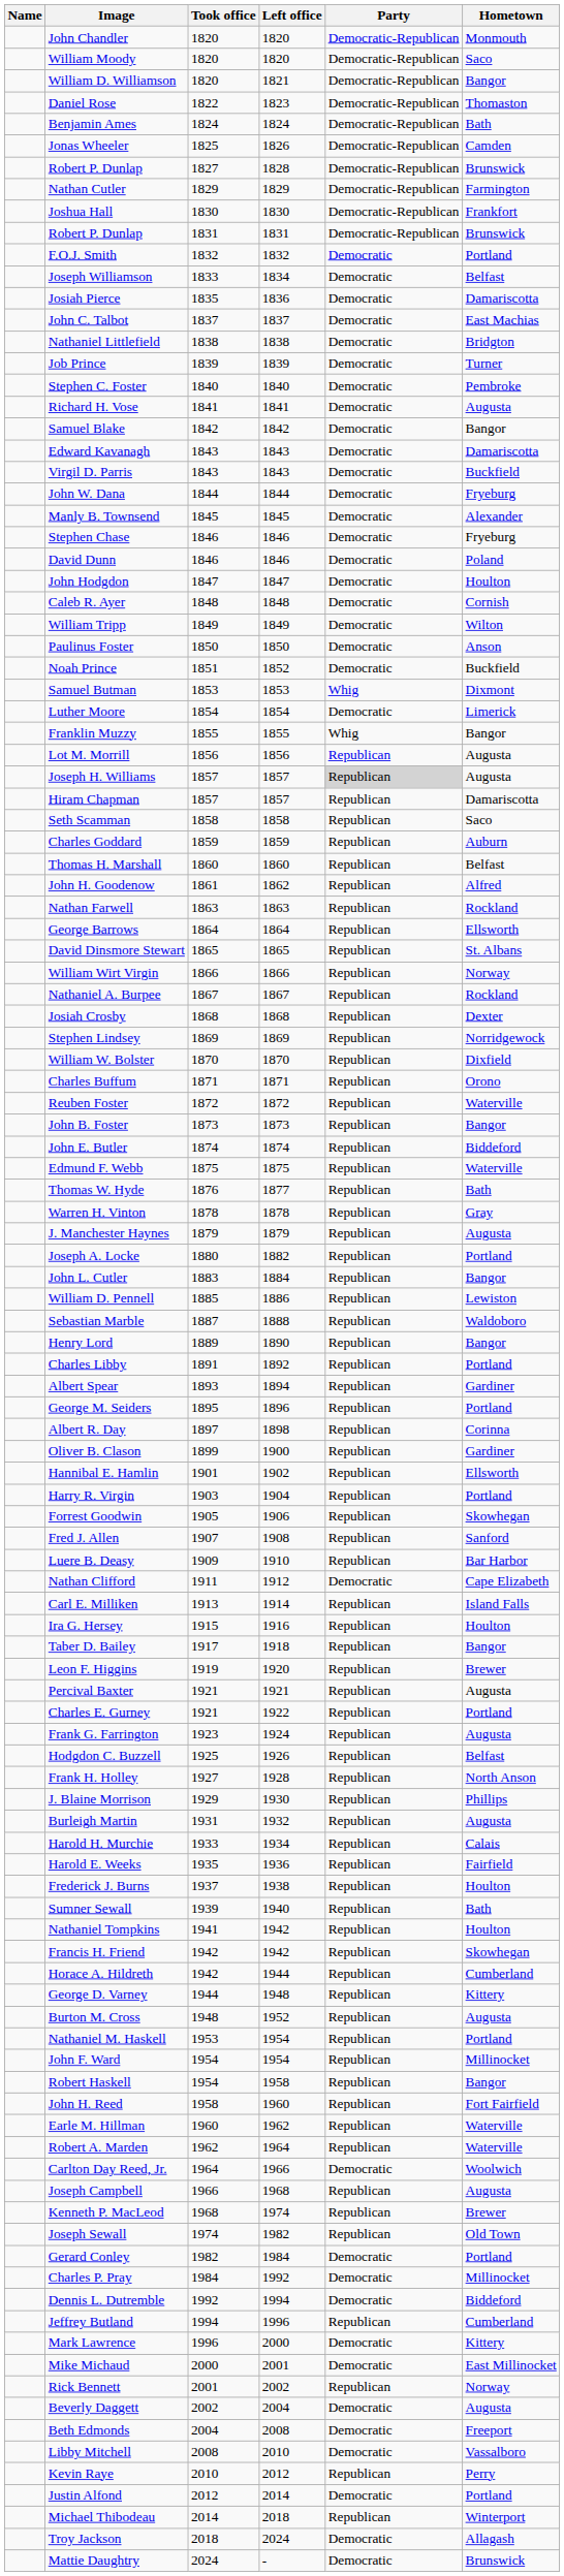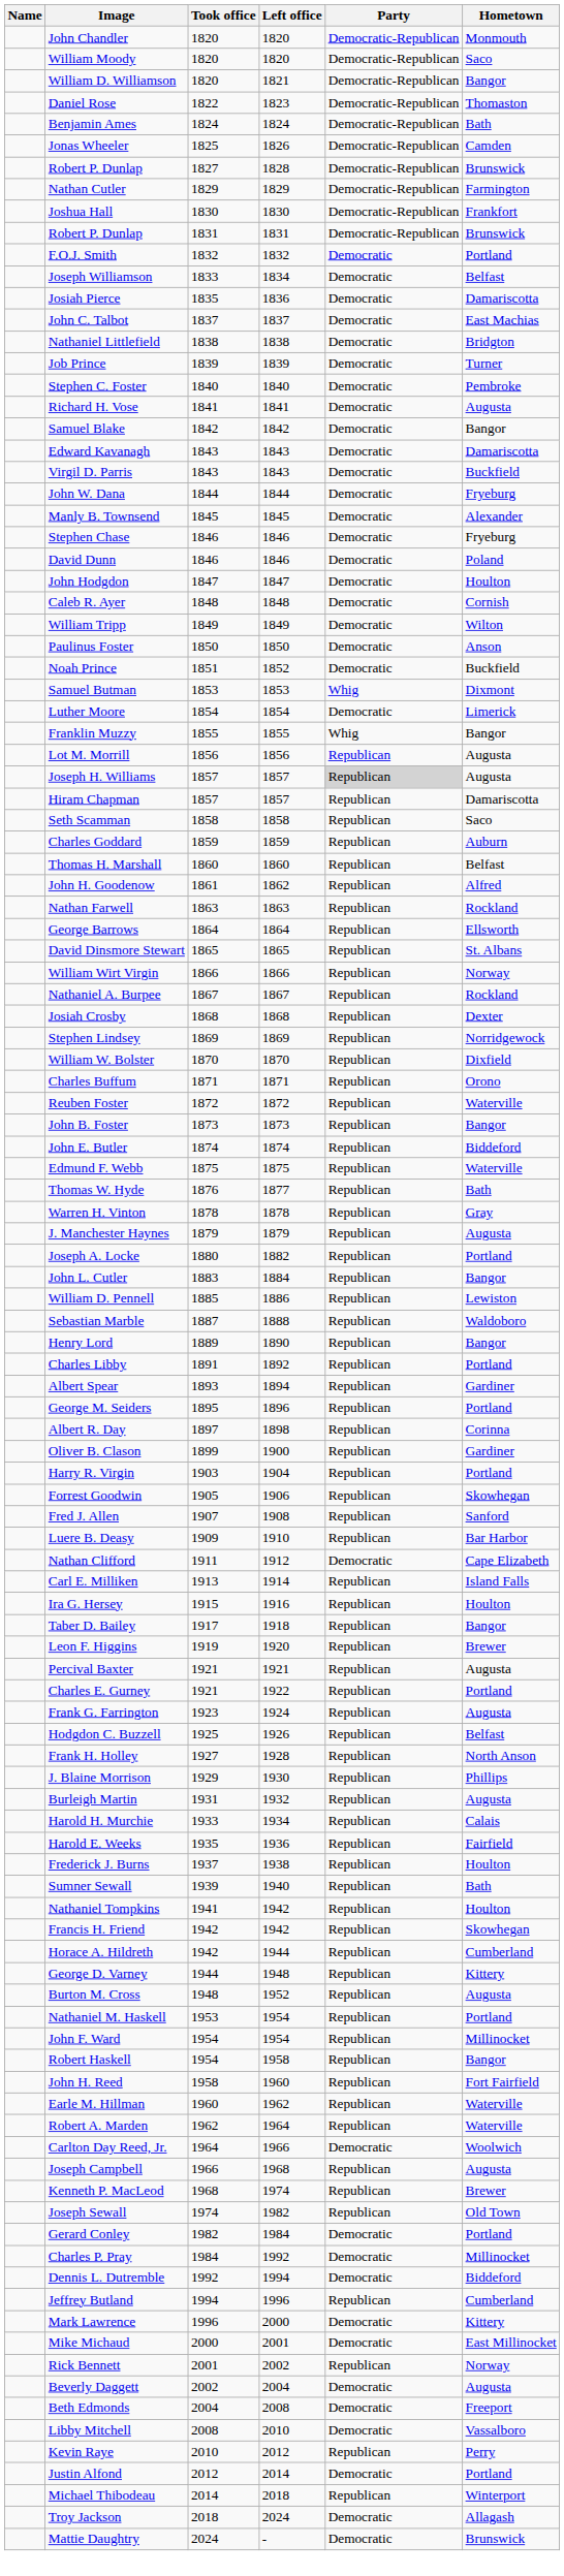- row: Hannibal E. Hamlin | 1901 | 1902 | Republican | Ellsworth
